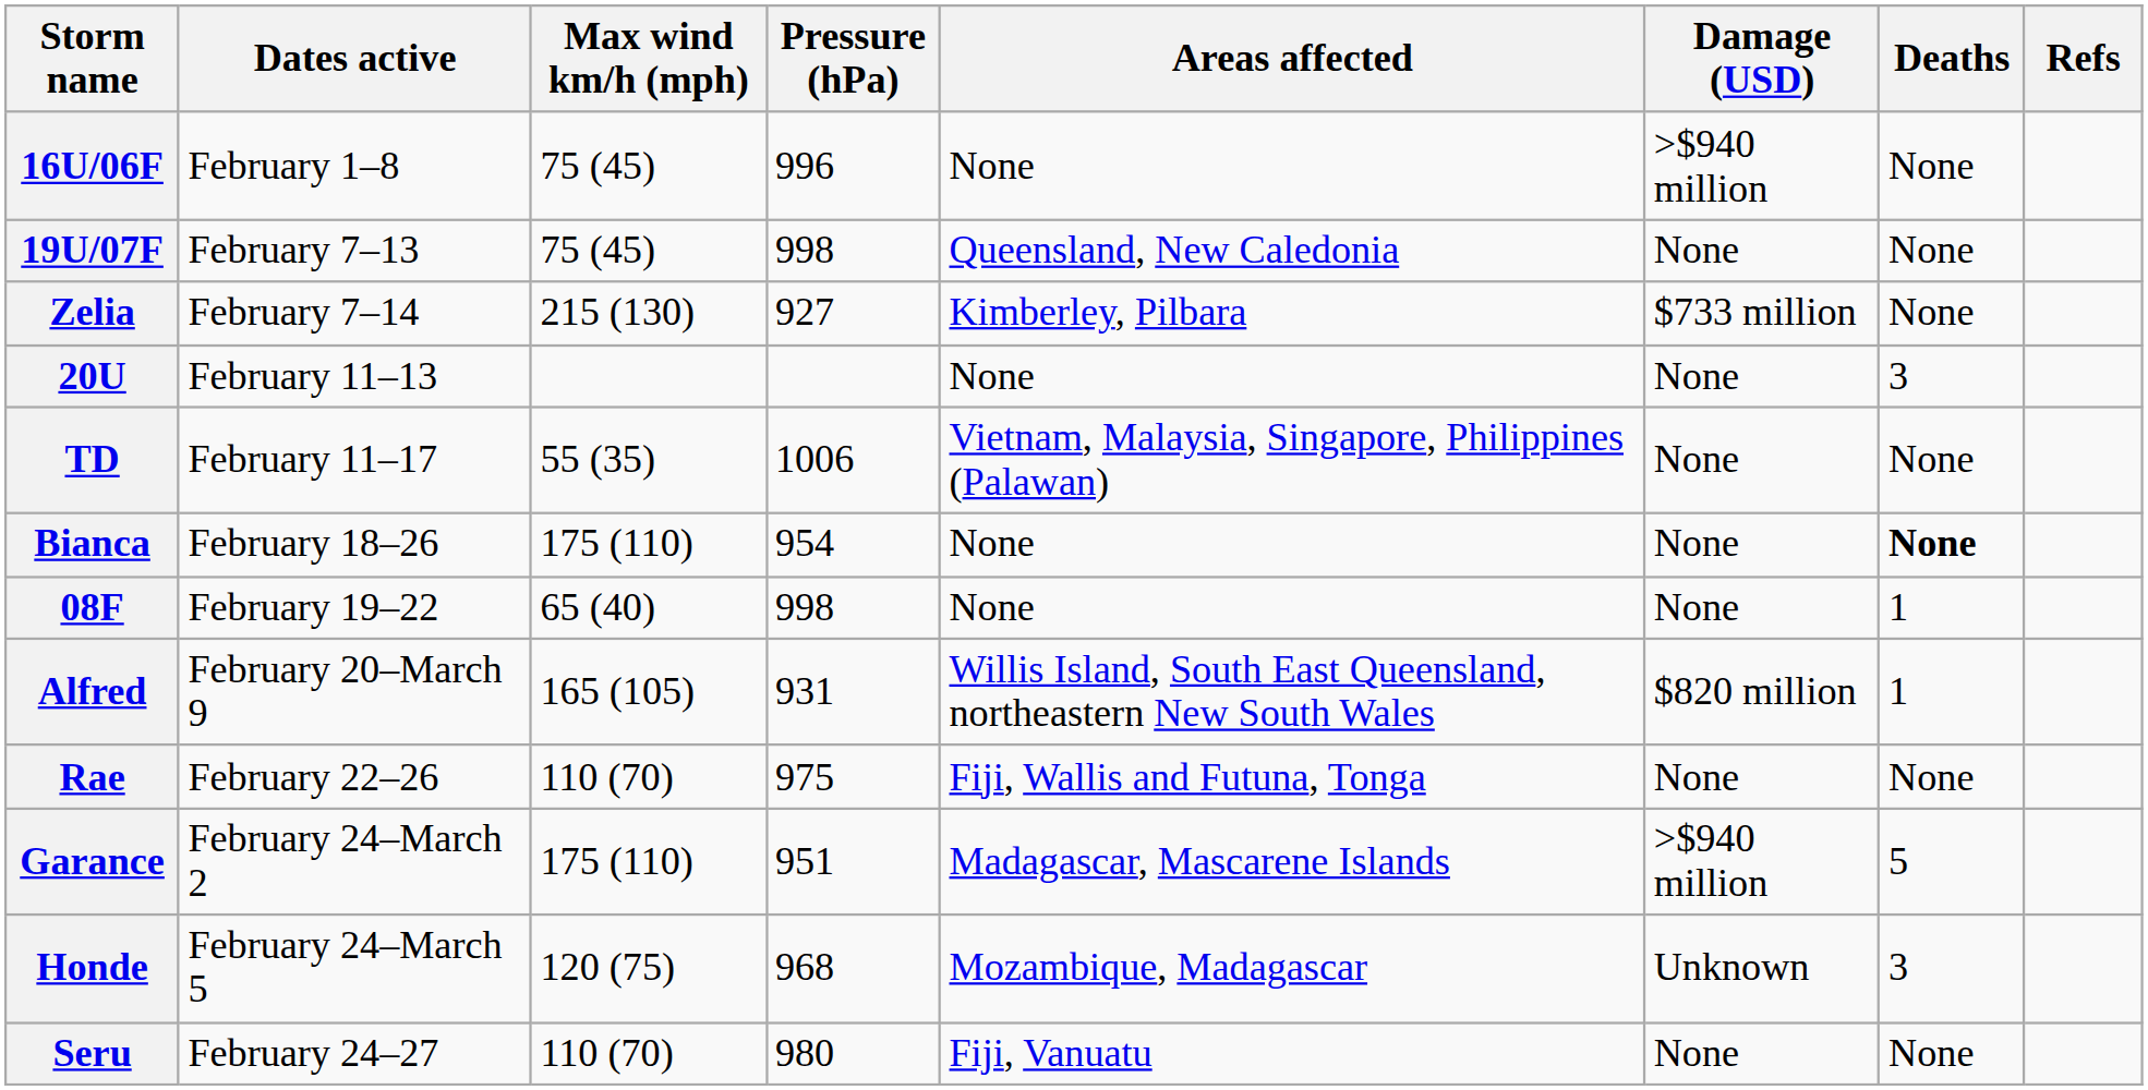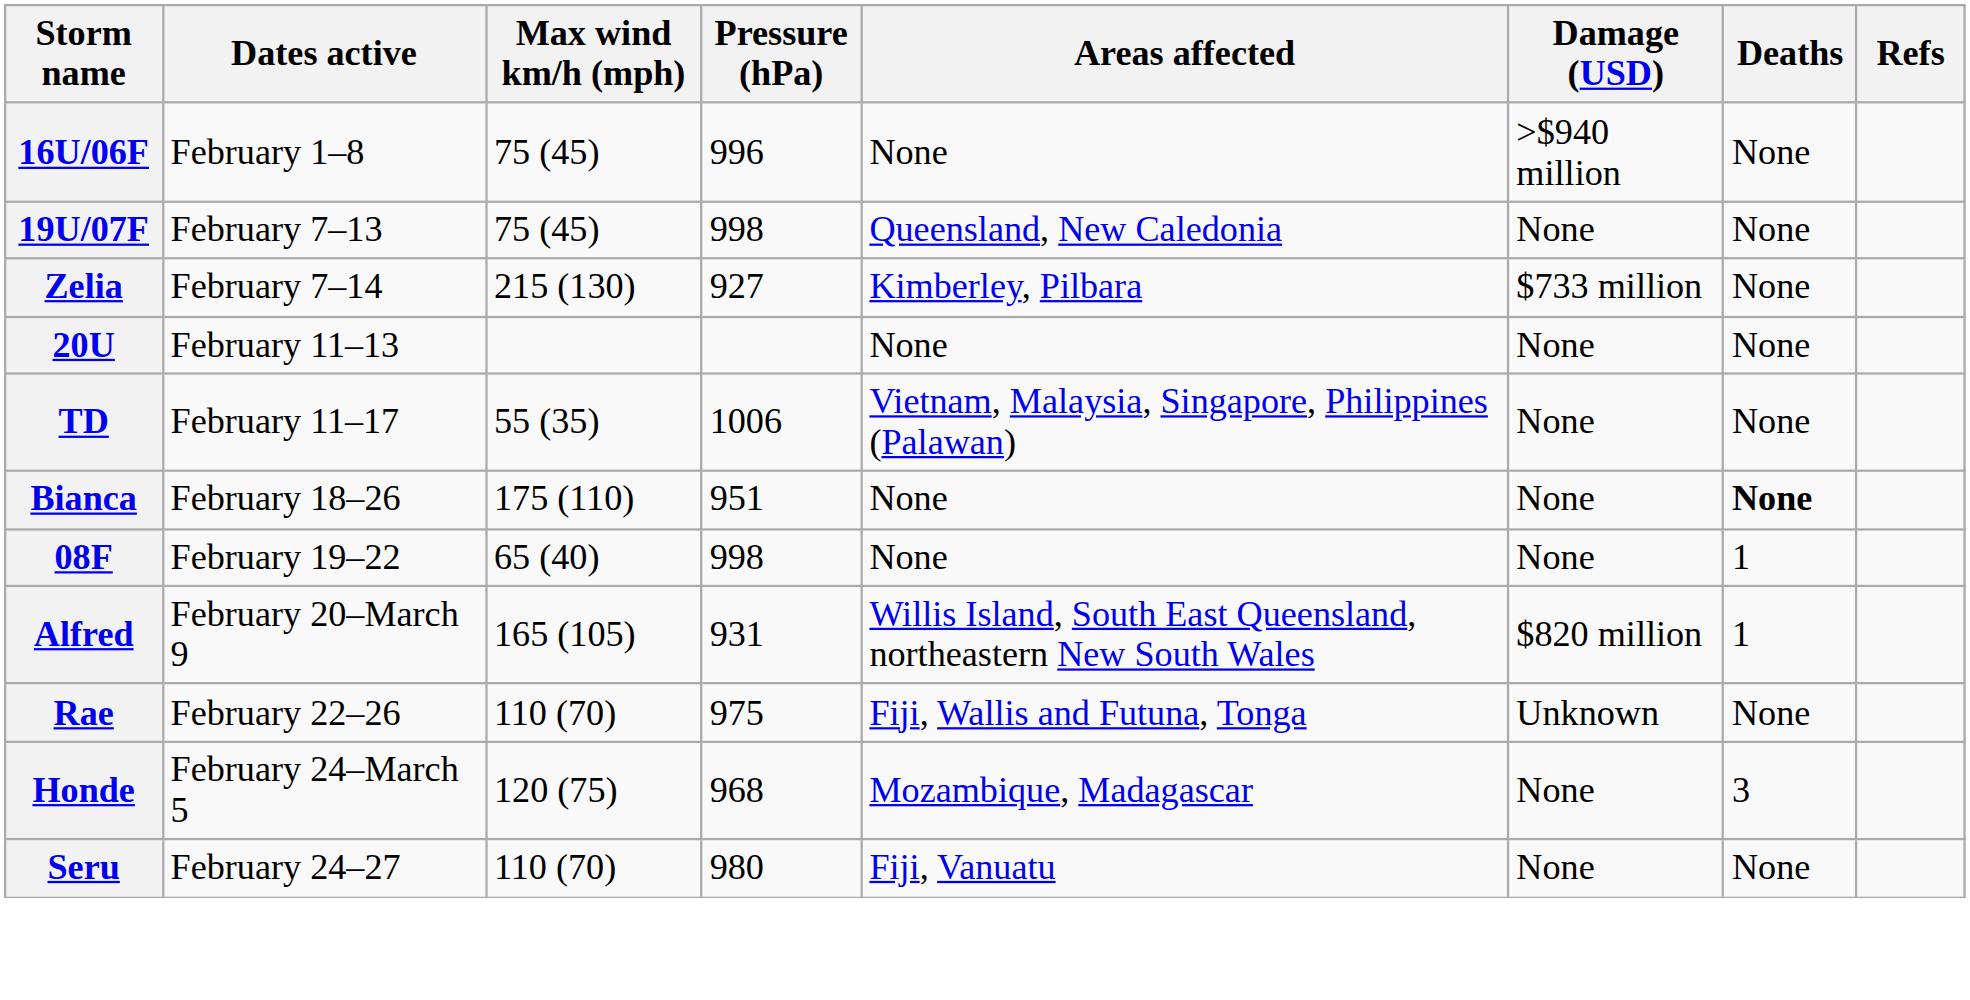20U | Deaths: 3 -> None
Bianca | Pressure (hPa): 954 -> 951
Rae | Damage (USD): None -> Unknown
- row: Garance | February 24–March 2 | 175 (110) | 951 | Madagascar, Mascarene Islands | >$940 million | 5
Honde | Damage (USD): Unknown -> None
